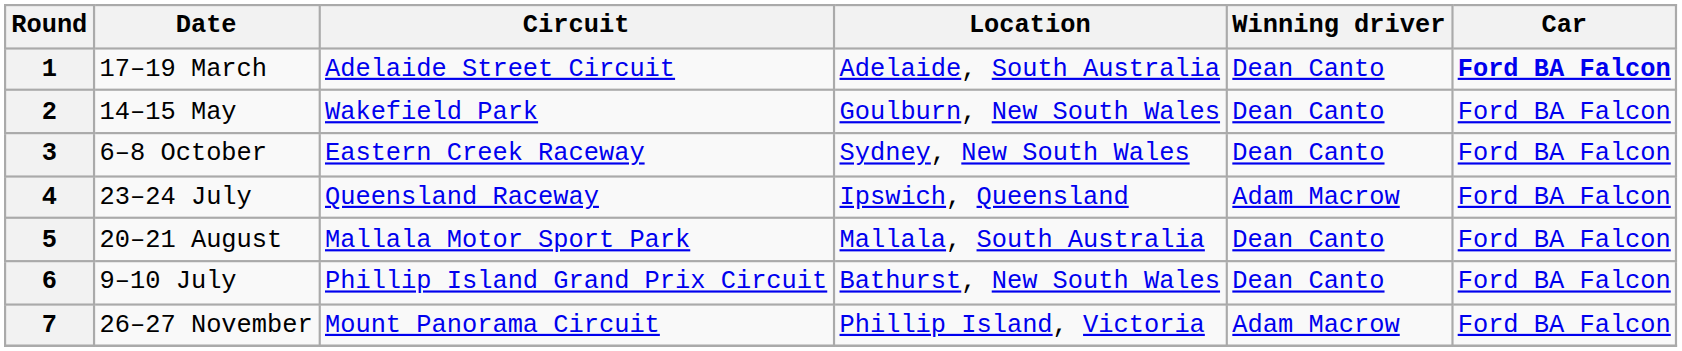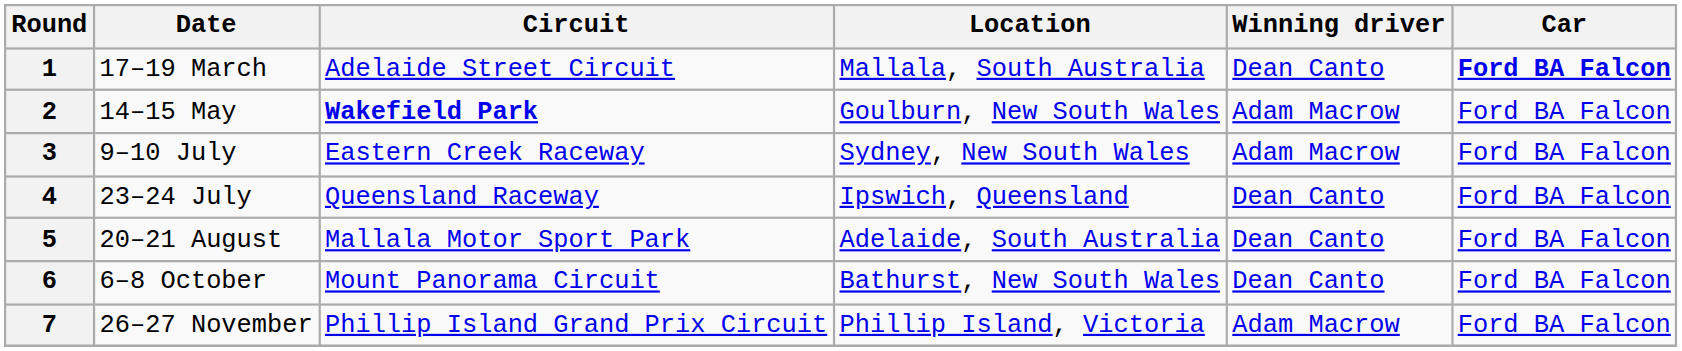1 | Location: Adelaide, South Australia -> Mallala, South Australia
2 | Circuit: normal -> bold
2 | Winning driver: Dean Canto -> Adam Macrow
3 | Date: 6–8 October -> 9–10 July
3 | Winning driver: Dean Canto -> Adam Macrow
4 | Winning driver: Adam Macrow -> Dean Canto
5 | Location: Mallala, South Australia -> Adelaide, South Australia
6 | Date: 9–10 July -> 6–8 October
6 | Circuit: Phillip Island Grand Prix Circuit -> Mount Panorama Circuit
7 | Circuit: Mount Panorama Circuit -> Phillip Island Grand Prix Circuit
